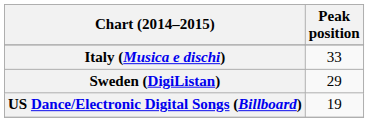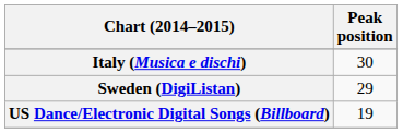Italy (Musica e dischi) | Peak position: 33 -> 30
